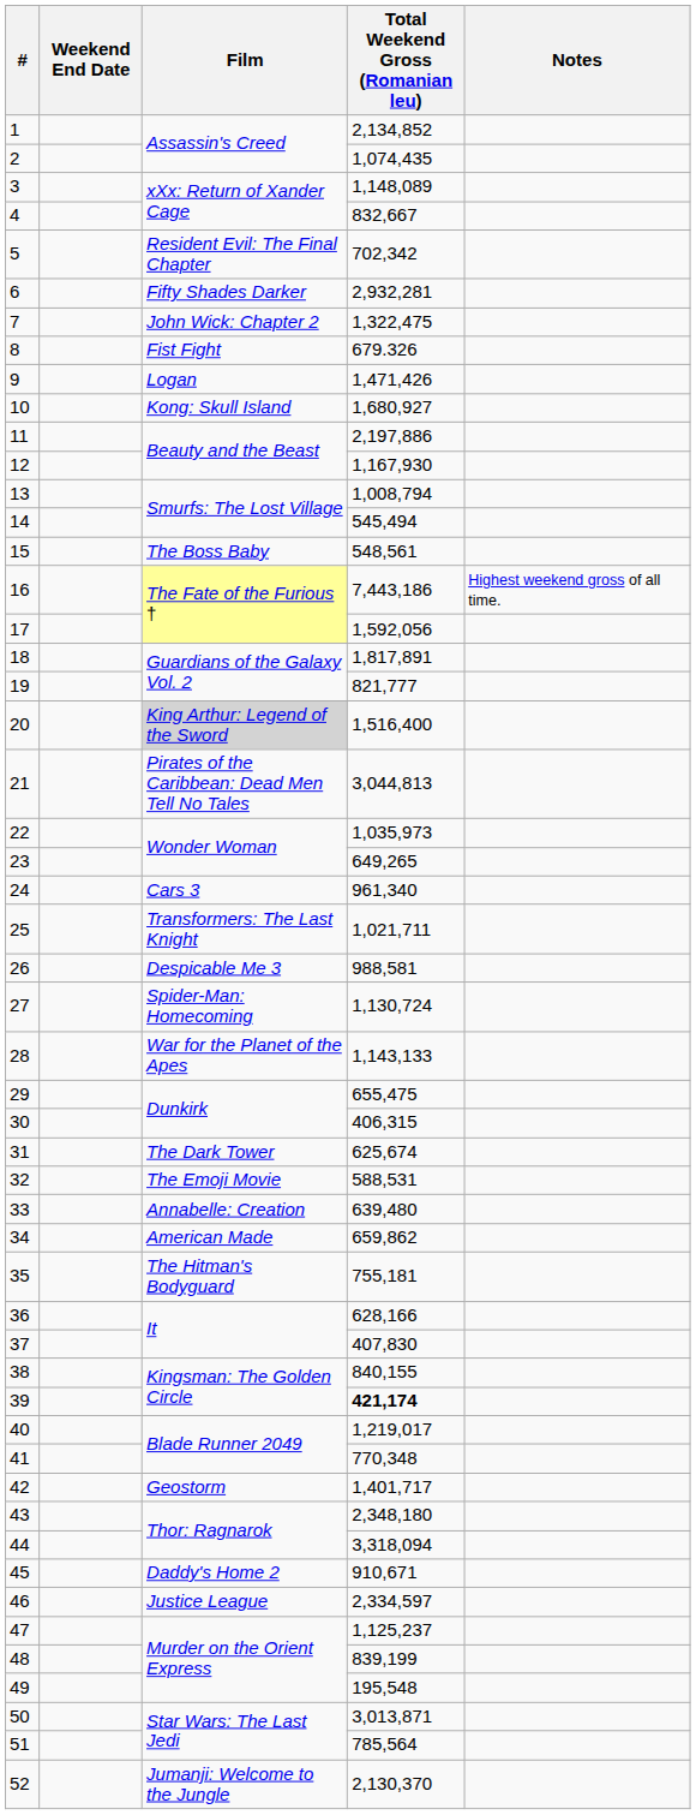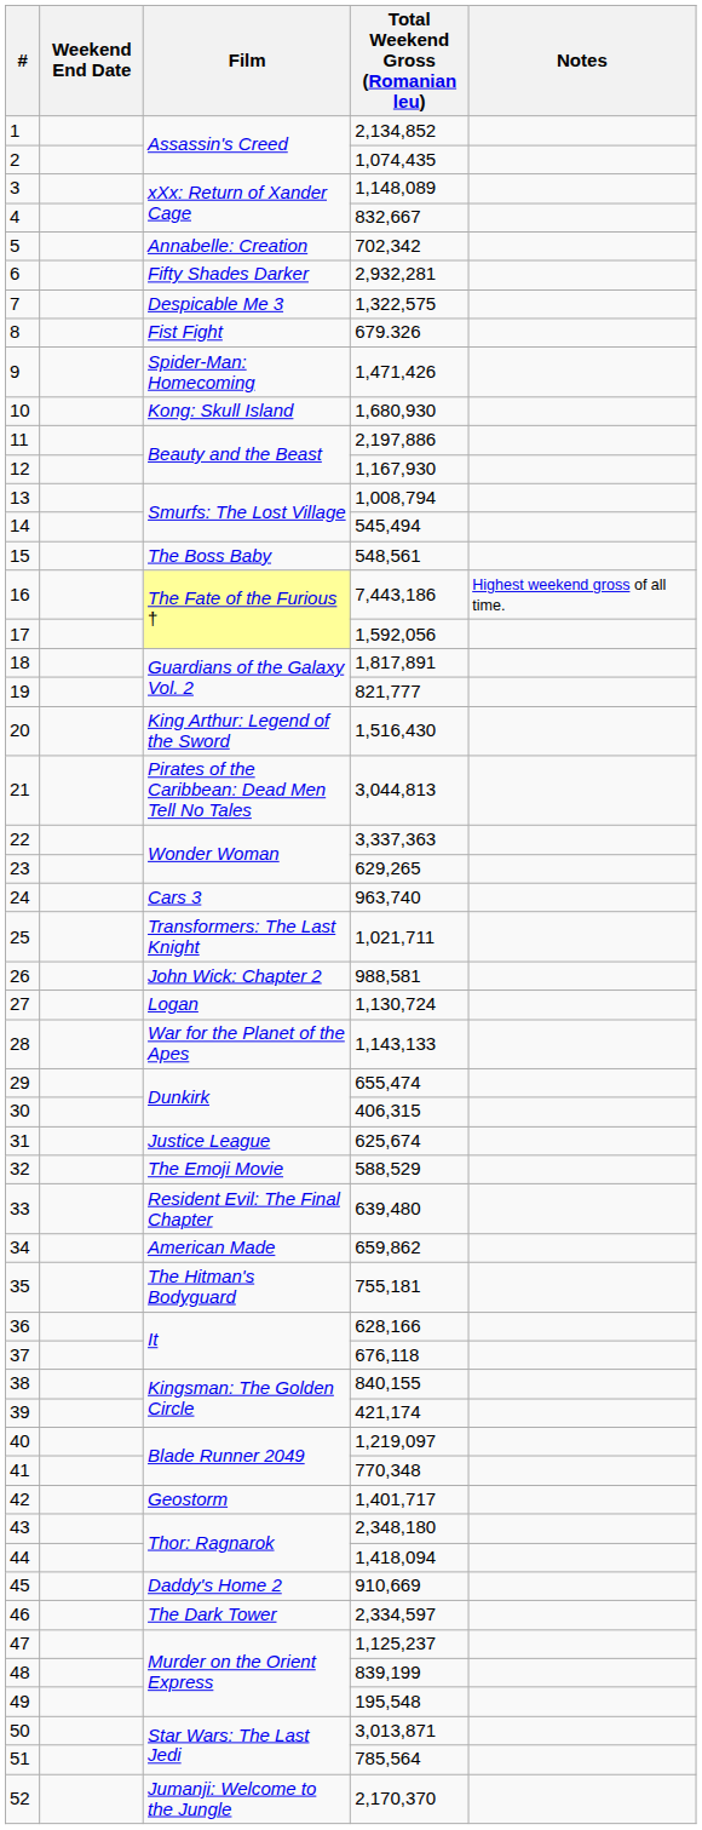5 | Film: Resident Evil: The Final Chapter -> Annabelle: Creation
7 | Film: John Wick: Chapter 2 -> Despicable Me 3
7 | Total Weekend Gross (Romanian leu): 1,322,475 -> 1,322,575
9 | Film: Logan -> Spider-Man: Homecoming
10 | Total Weekend Gross (Romanian leu): 1,680,927 -> 1,680,930
20 | Film: lightgrey background -> no background
20 | Total Weekend Gross (Romanian leu): 1,516,400 -> 1,516,430
22 | Total Weekend Gross (Romanian leu): 1,035,973 -> 3,337,363
23 | Total Weekend Gross (Romanian leu): 649,265 -> 629,265
24 | Total Weekend Gross (Romanian leu): 961,340 -> 963,740
26 | Film: Despicable Me 3 -> John Wick: Chapter 2
27 | Film: Spider-Man: Homecoming -> Logan
29 | Total Weekend Gross (Romanian leu): 655,475 -> 655,474
31 | Film: The Dark Tower -> Justice League
32 | Total Weekend Gross (Romanian leu): 588,531 -> 588,529
33 | Film: Annabelle: Creation -> Resident Evil: The Final Chapter
37 | Total Weekend Gross (Romanian leu): 407,830 -> 676,118
39 | Total Weekend Gross (Romanian leu): bold -> normal
40 | Total Weekend Gross (Romanian leu): 1,219,017 -> 1,219,097
44 | Total Weekend Gross (Romanian leu): 3,318,094 -> 1,418,094
45 | Total Weekend Gross (Romanian leu): 910,671 -> 910,669
46 | Film: Justice League -> The Dark Tower
52 | Total Weekend Gross (Romanian leu): 2,130,370 -> 2,170,370
